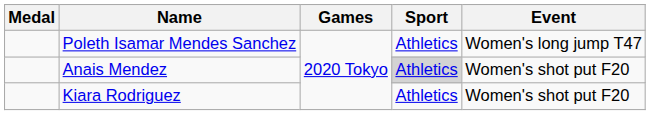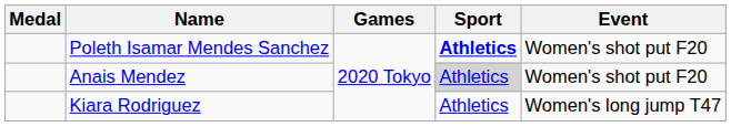Poleth Isamar Mendes Sanchez | Sport: normal -> bold
Poleth Isamar Mendes Sanchez | Event: Women's long jump T47 -> Women's shot put F20
Kiara Rodriguez | Event: Women's shot put F20 -> Women's long jump T47
